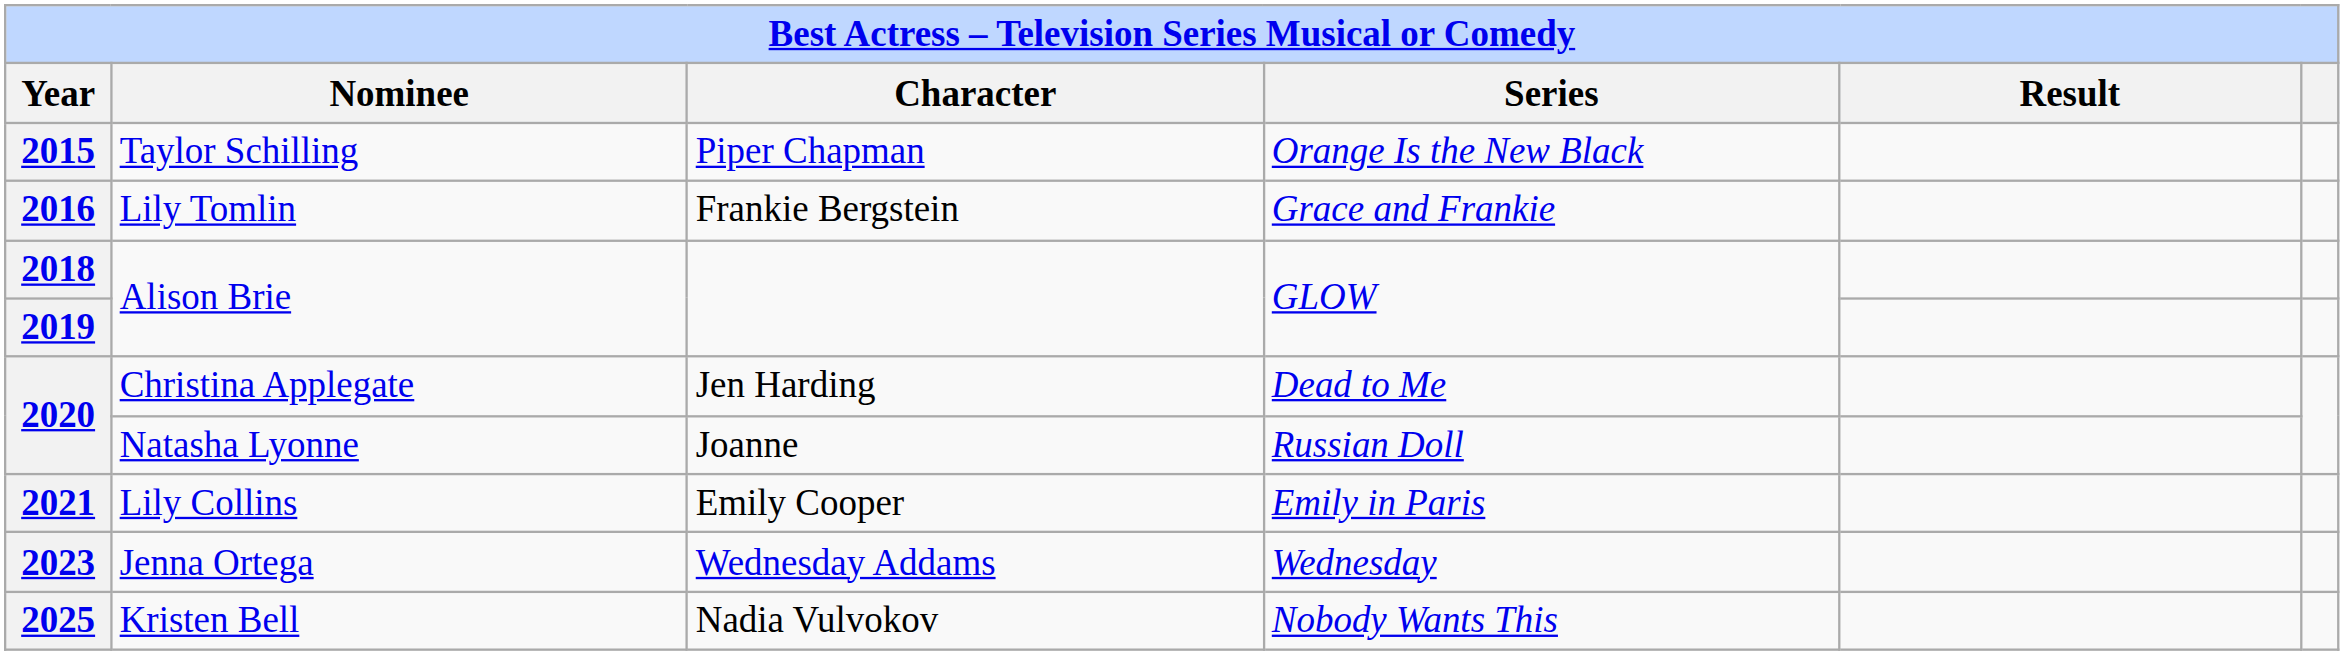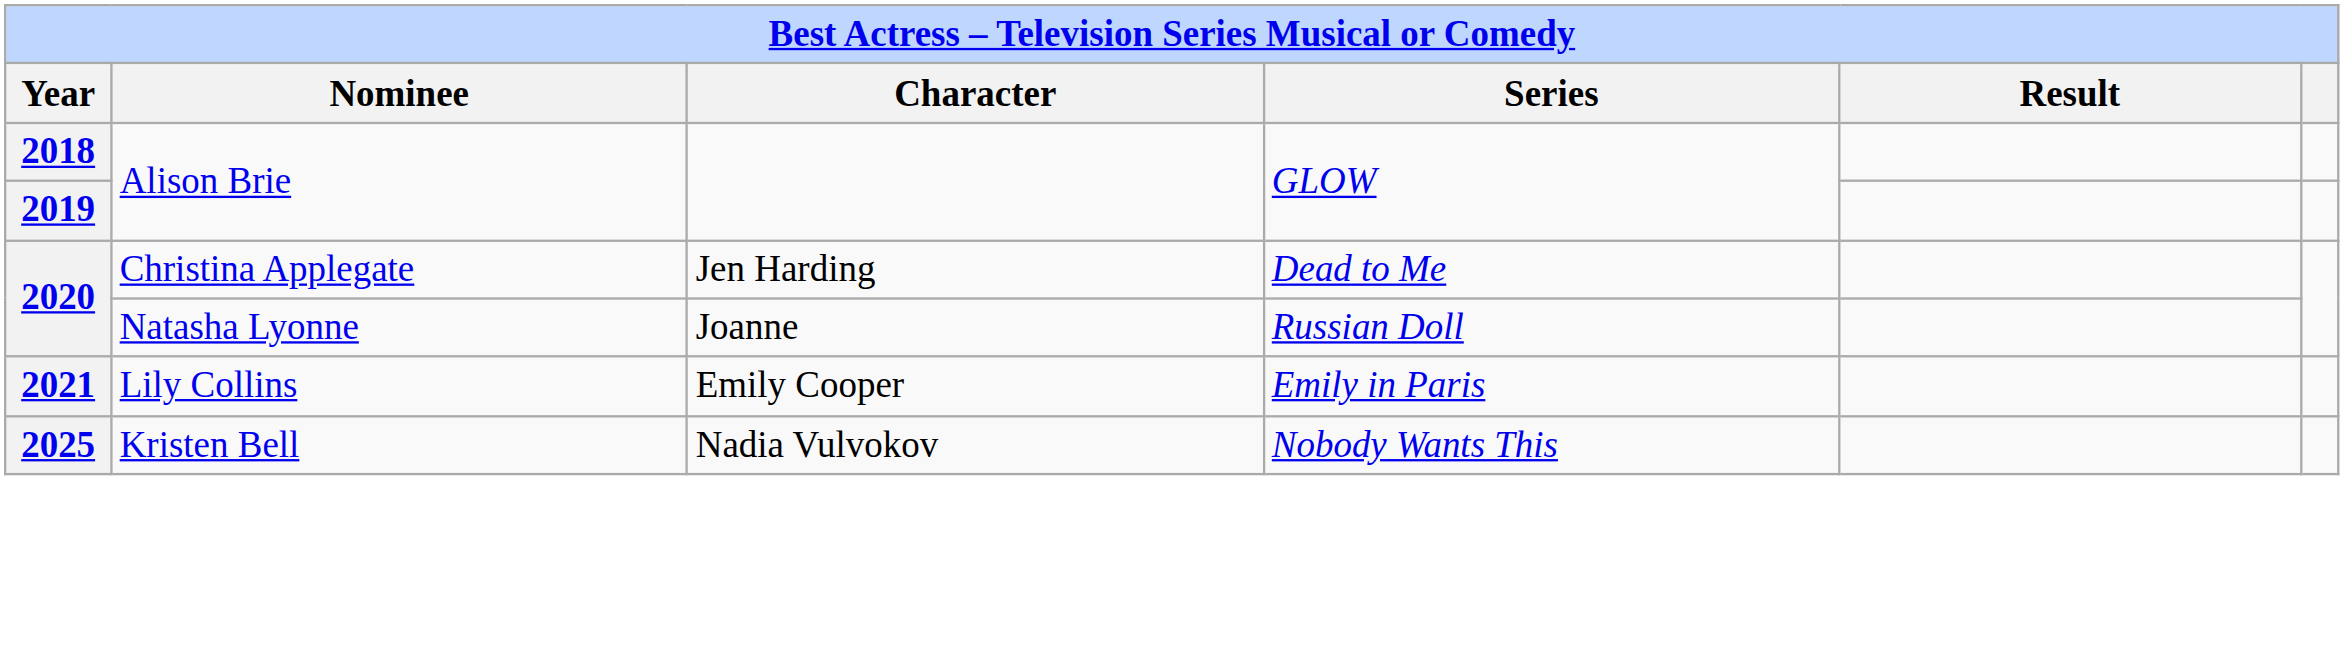- row: 2015 | Taylor Schilling | Piper Chapman | Orange Is the New Black
- row: 2016 | Lily Tomlin | Frankie Bergstein | Grace and Frankie
- row: 2023 | Jenna Ortega | Wednesday Addams | Wednesday
